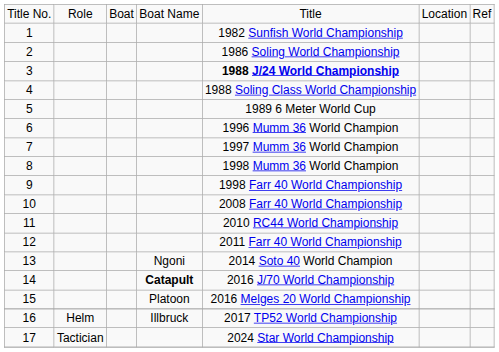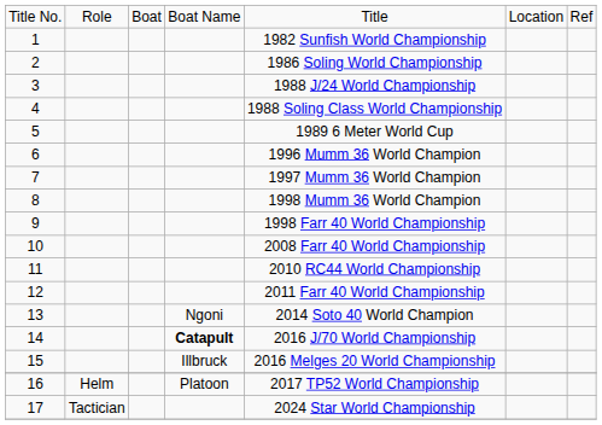3 | column 5: bold -> normal
15 | column 4: Platoon -> Illbruck
16 | column 4: Illbruck -> Platoon
